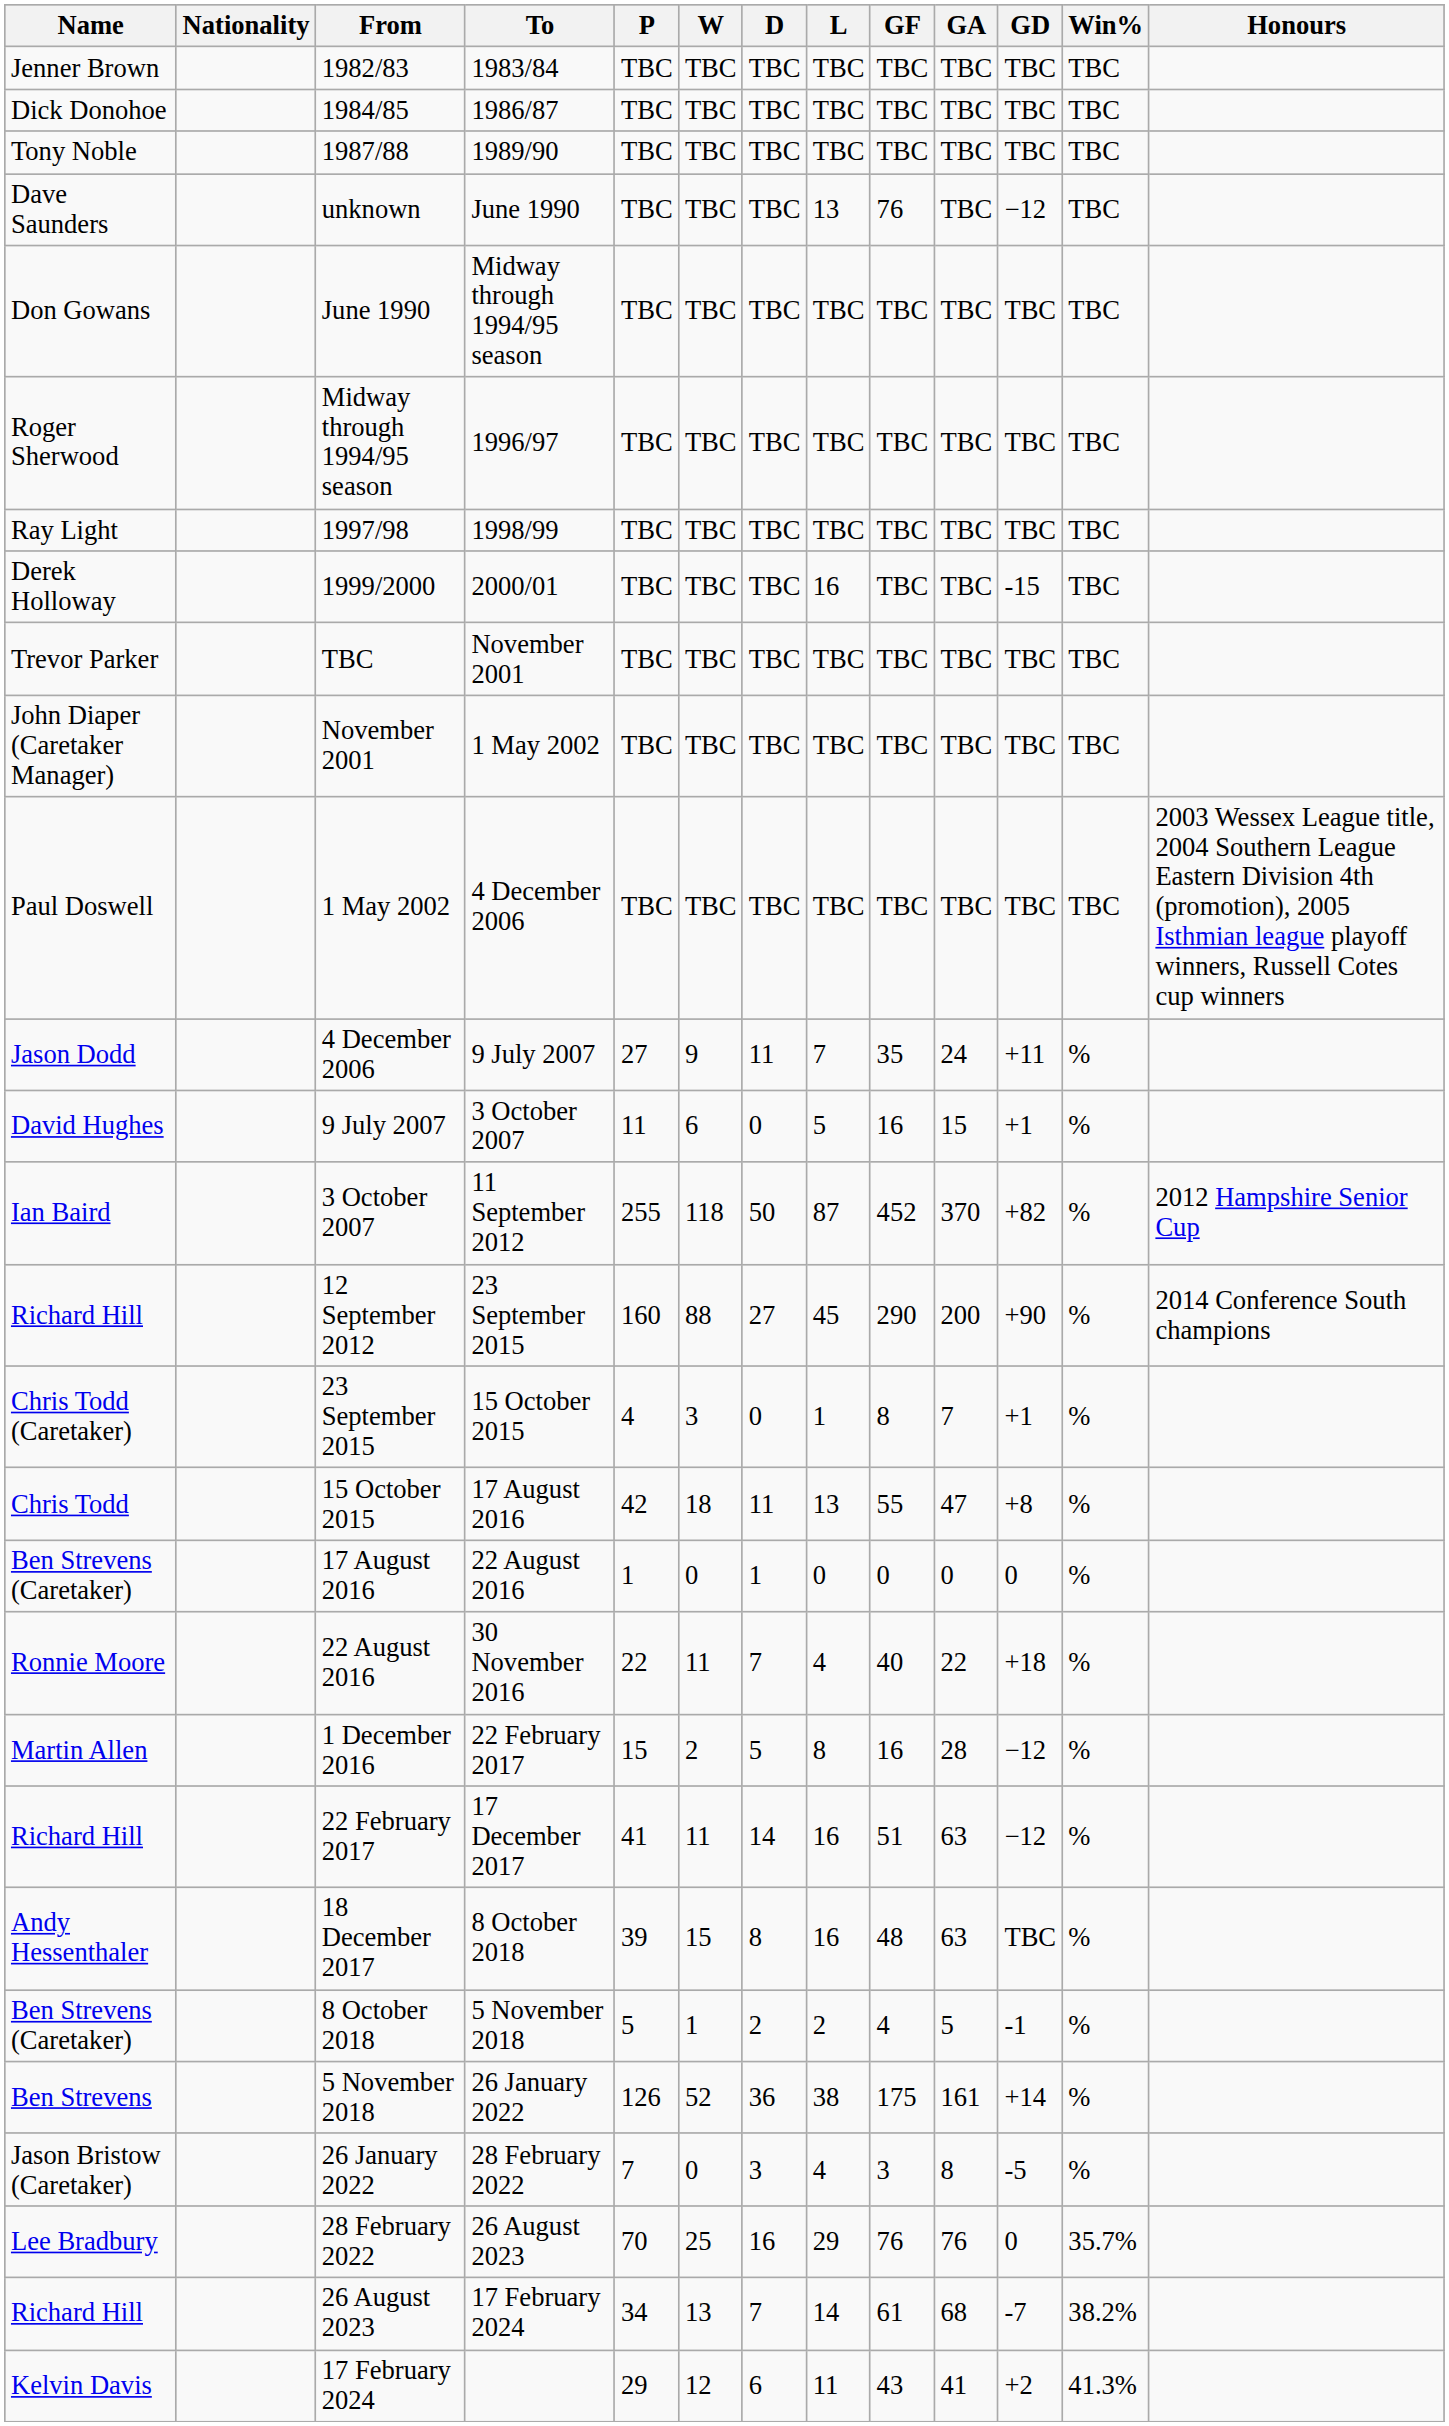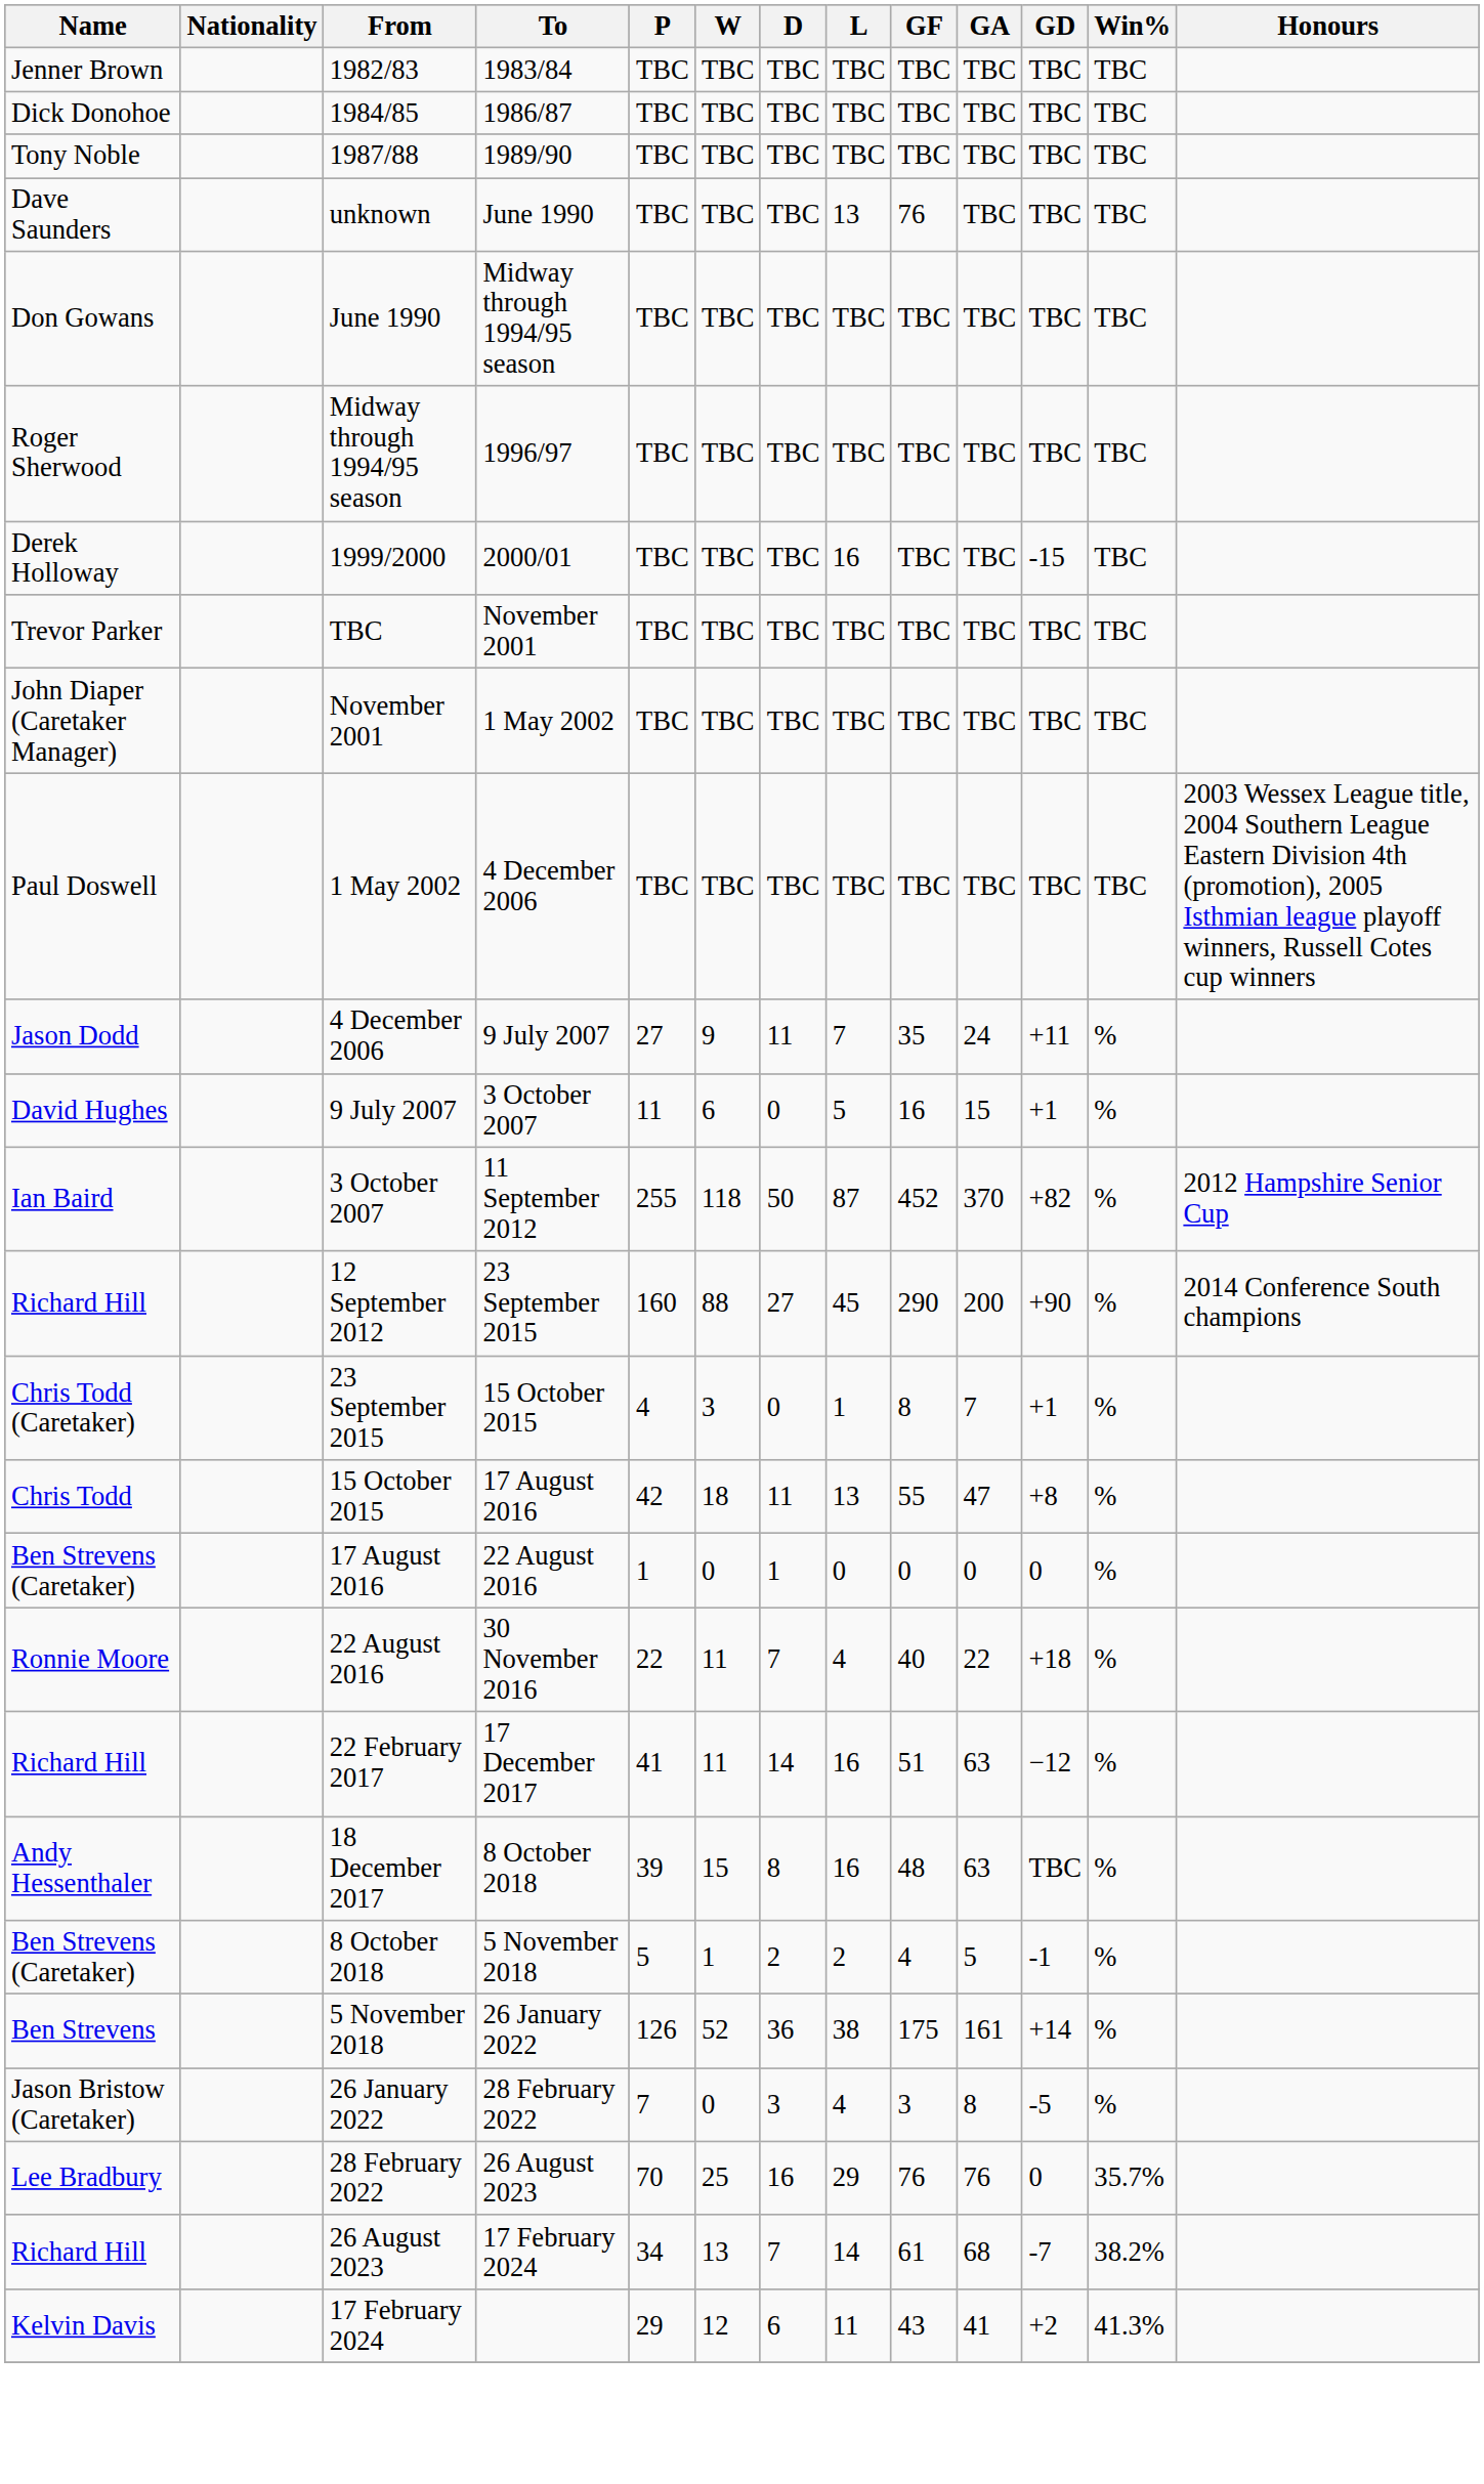unknown | GD: −12 -> TBC
- row: Ray Light | 1997/98 | 1998/99 | TBC | TBC | TBC | TBC | TBC | TBC | TBC | TBC
- row: Martin Allen | 1 December 2016 | 22 February 2017 | 15 | 2 | 5 | 8 | 16 | 28 | −12 | %
